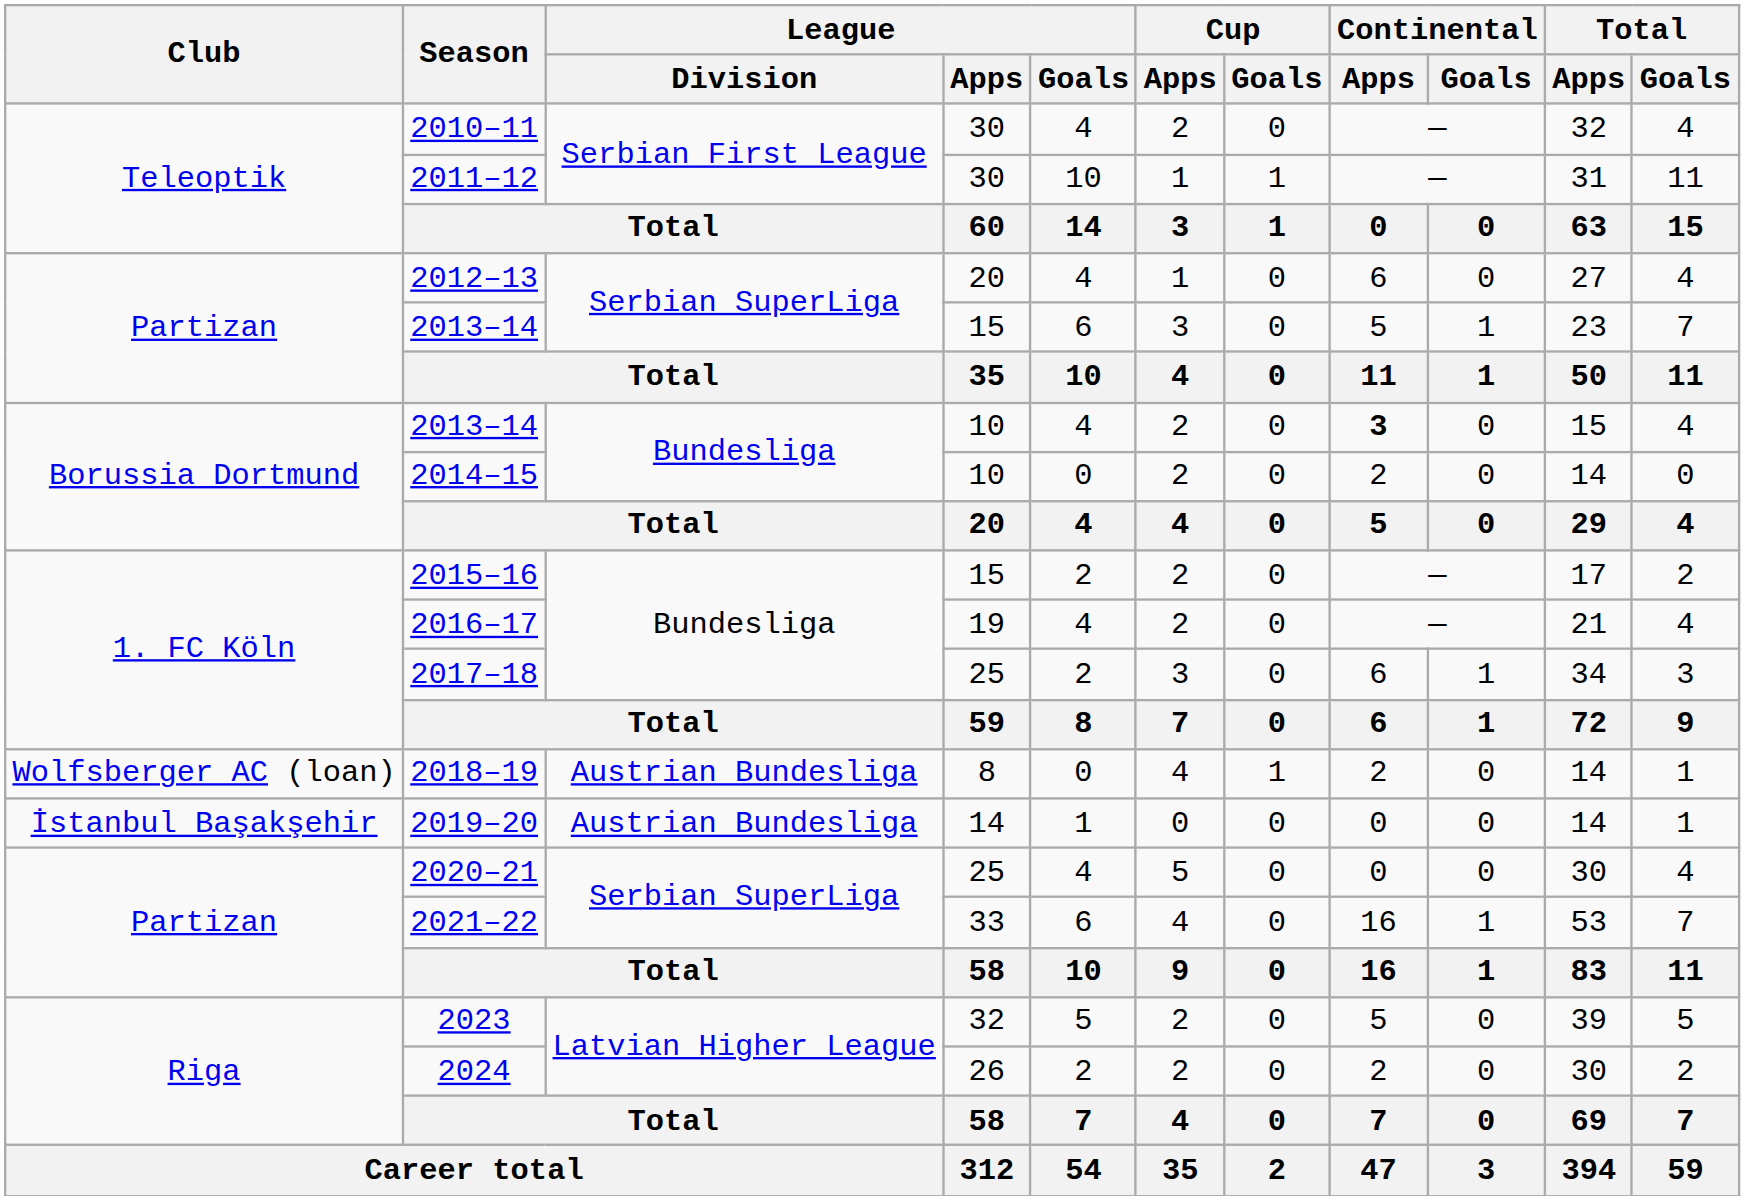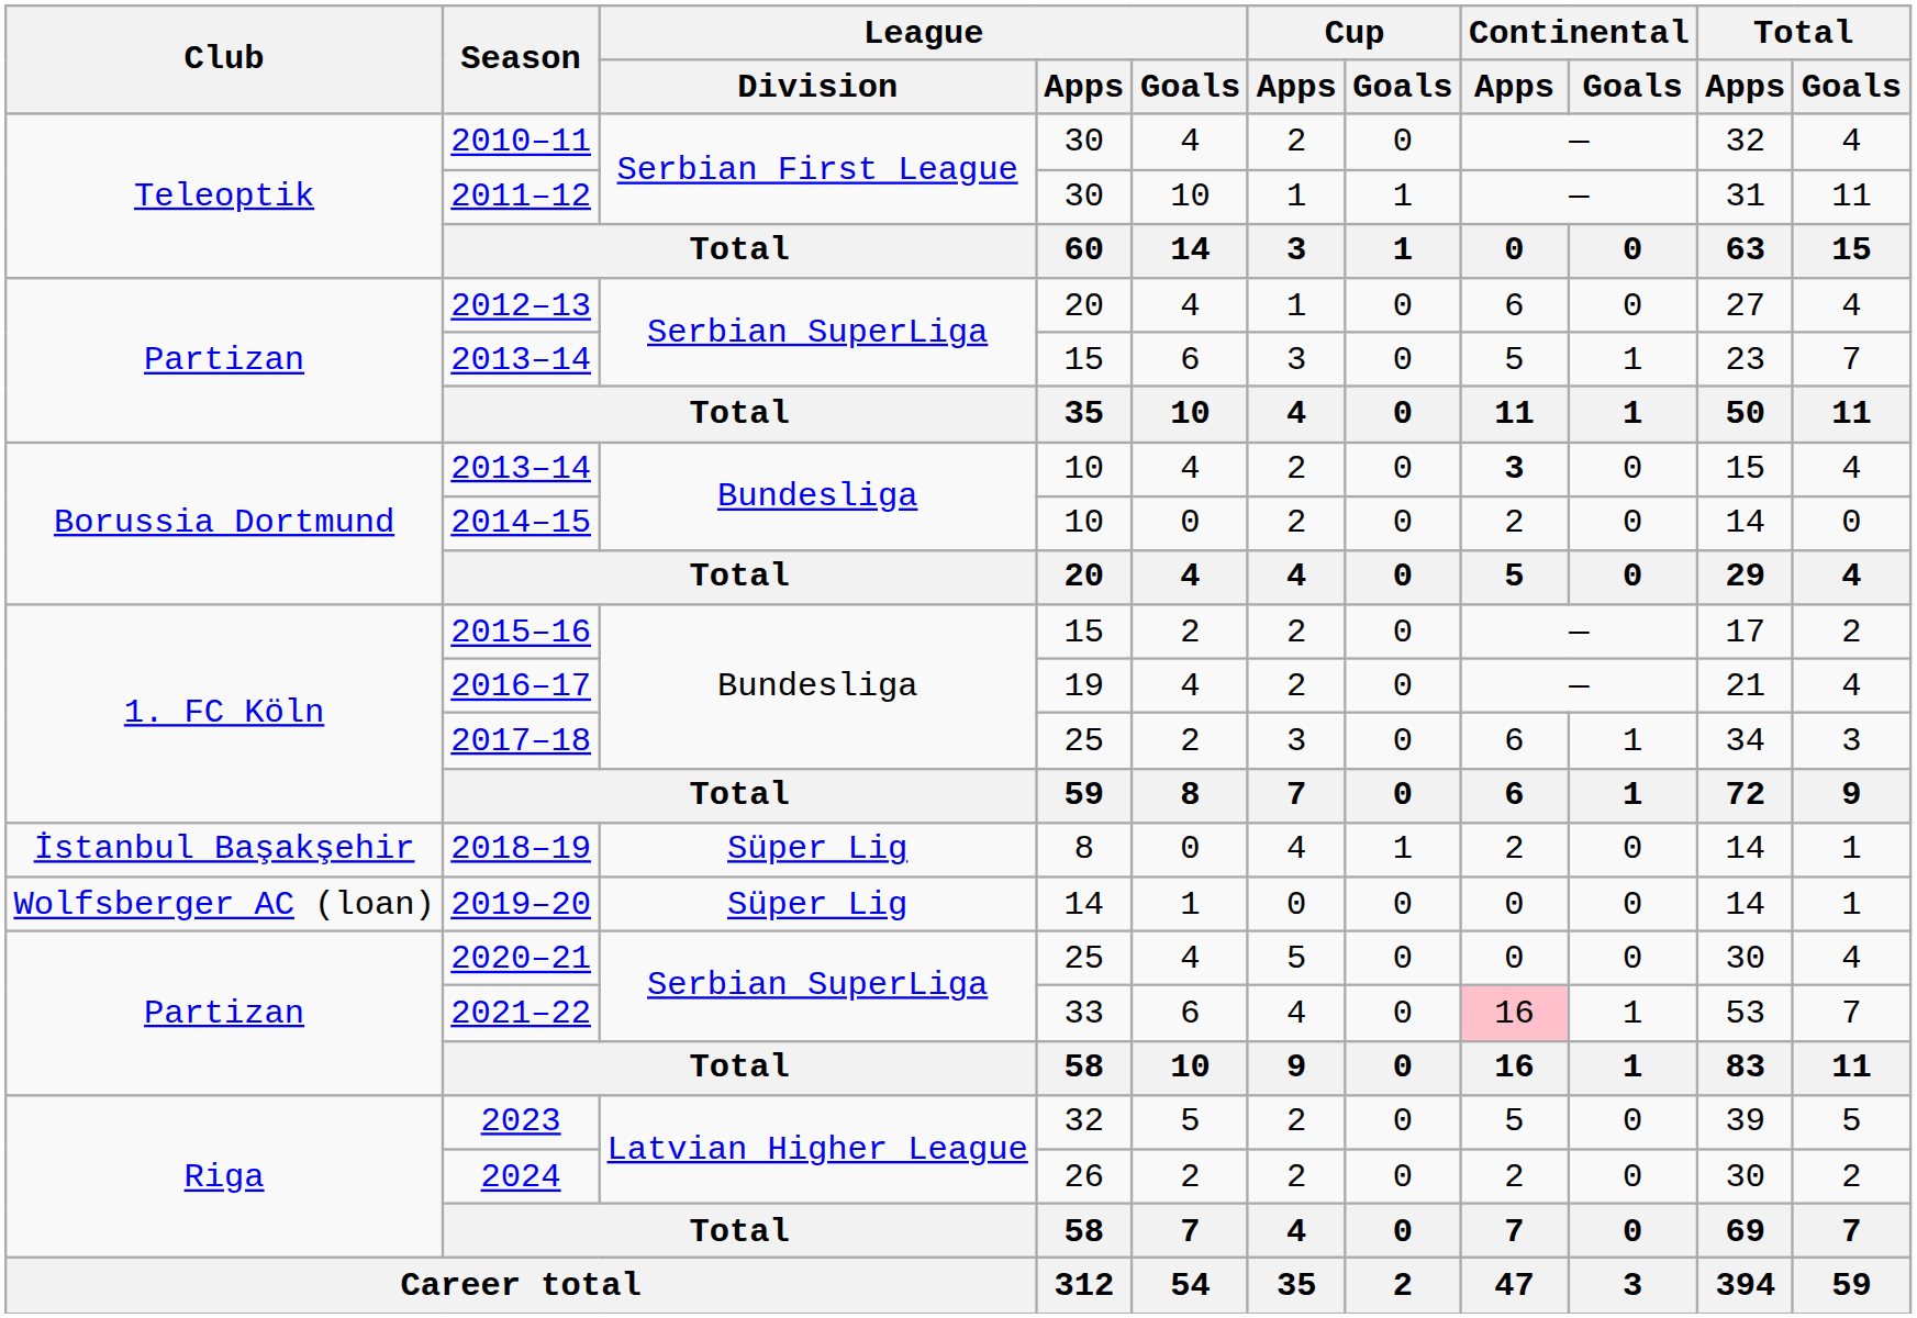2018–19 | Club: Wolfsberger AC (loan) -> İstanbul Başakşehir
2018–19 | League / Division: Austrian Bundesliga -> Süper Lig
2019–20 | Club: İstanbul Başakşehir -> Wolfsberger AC (loan)
2019–20 | League / Division: Austrian Bundesliga -> Süper Lig
2021–22 | Continental / Apps: no background -> pink background
